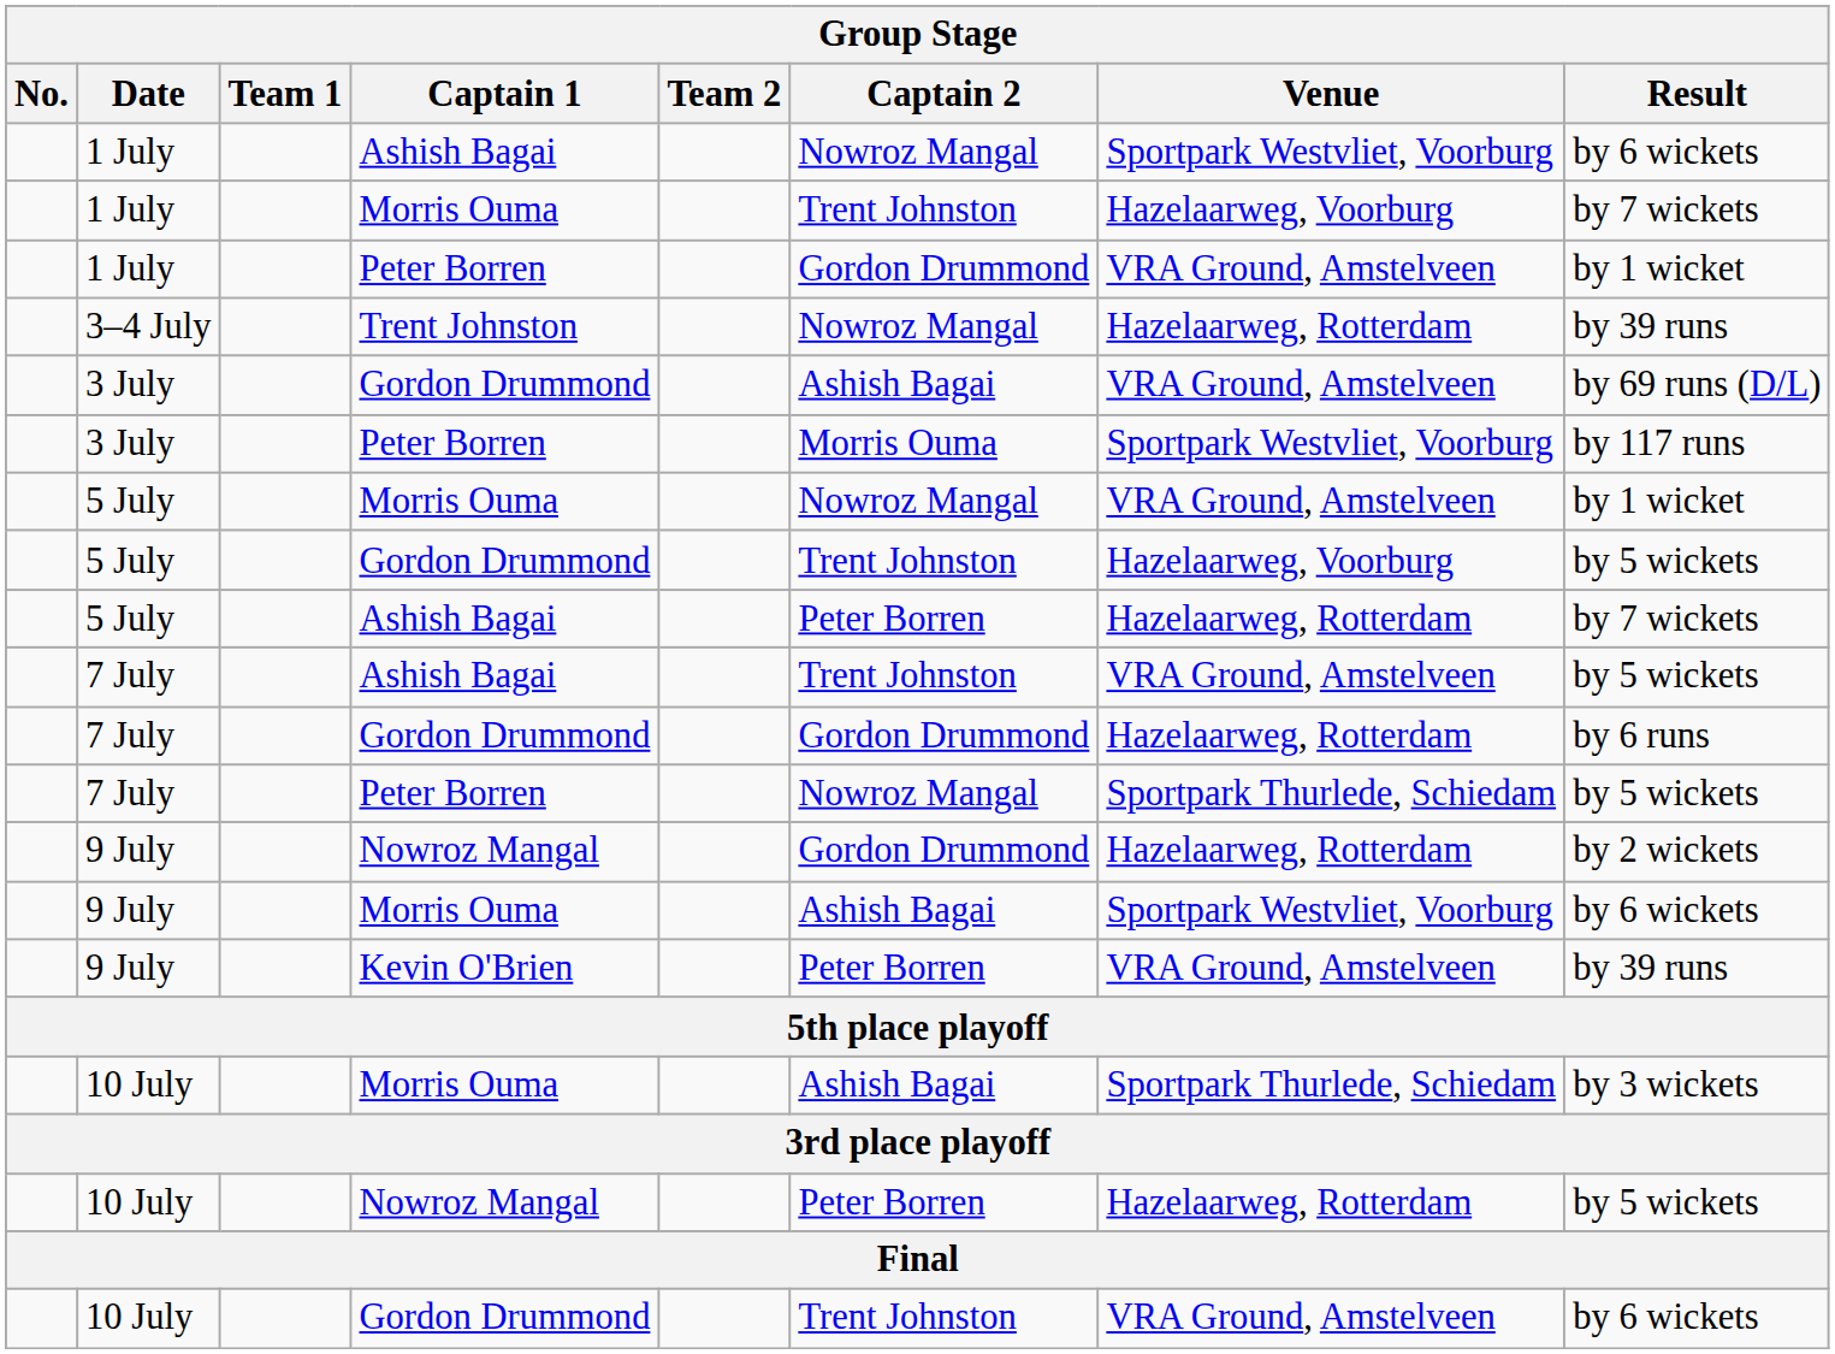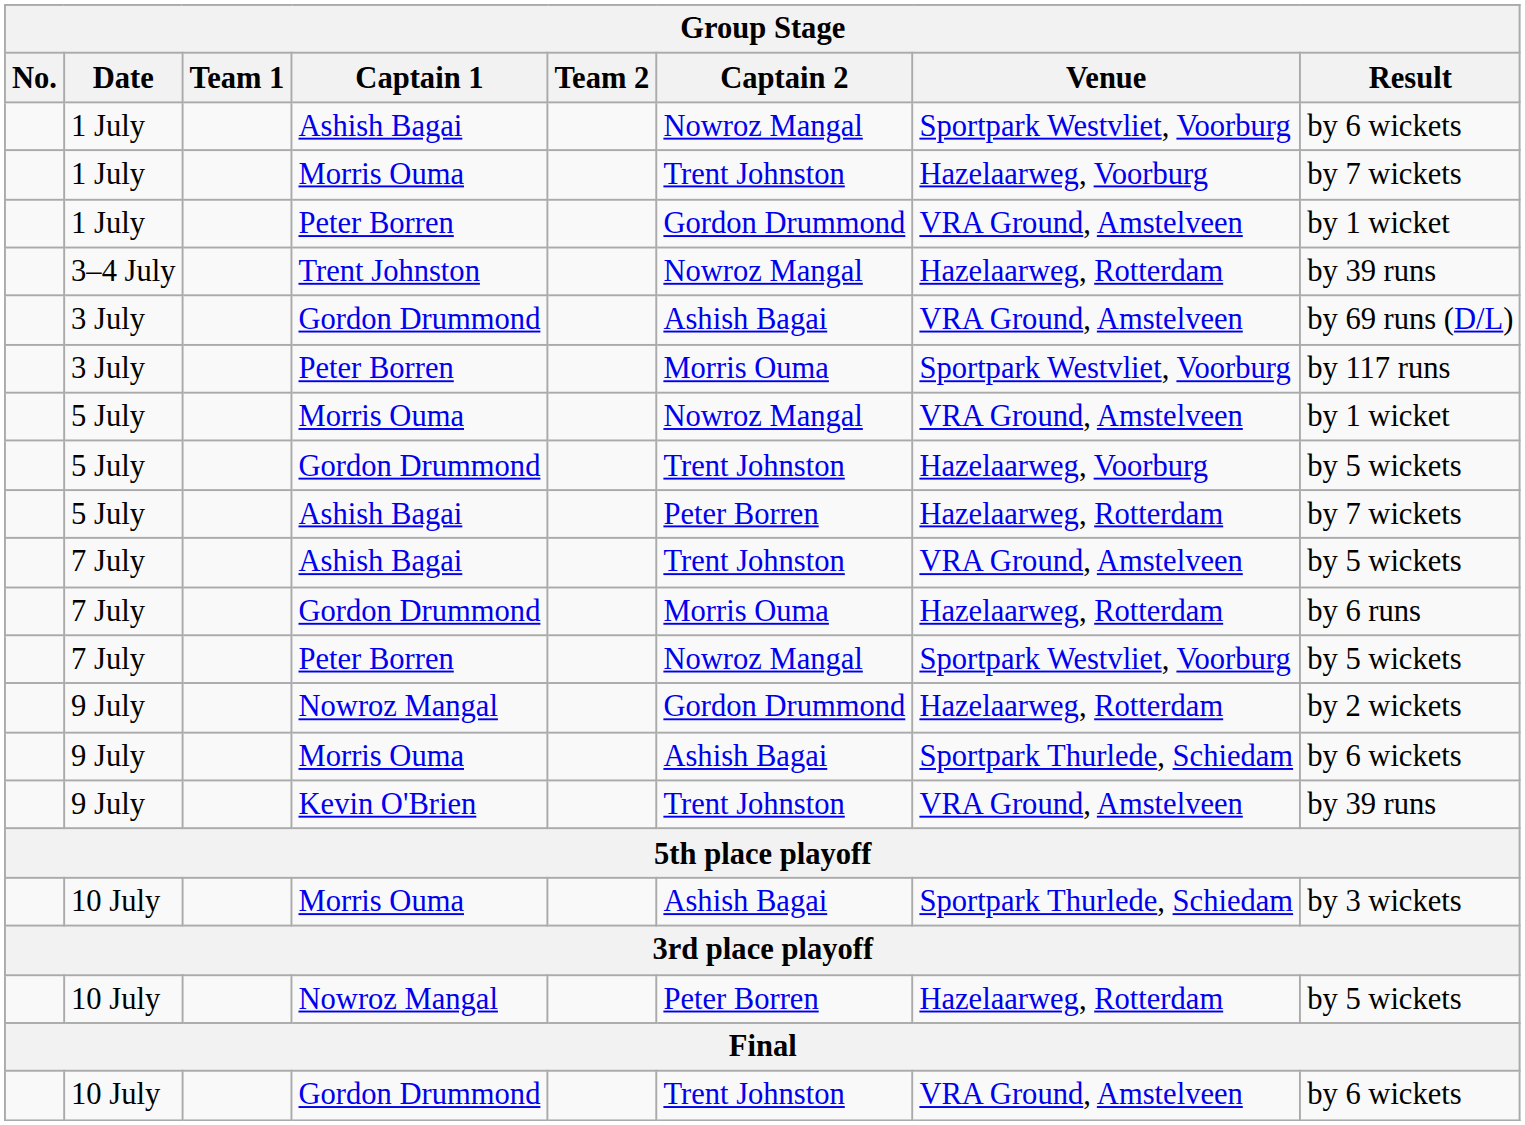7 July / Gordon Drummond | Captain 2: Gordon Drummond -> Morris Ouma
7 July / Peter Borren | Venue: Sportpark Thurlede, Schiedam -> Sportpark Westvliet, Voorburg
9 July / Morris Ouma | Venue: Sportpark Westvliet, Voorburg -> Sportpark Thurlede, Schiedam
9 July / Kevin O'Brien | Captain 2: Peter Borren -> Trent Johnston
